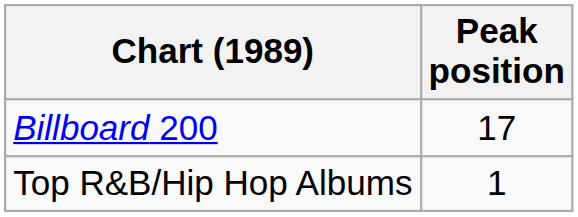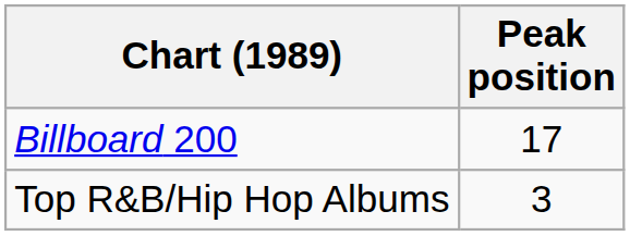Top R&B/Hip Hop Albums | Peak position: 1 -> 3
